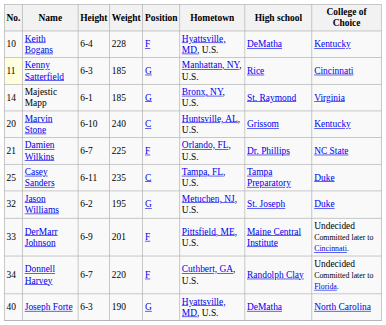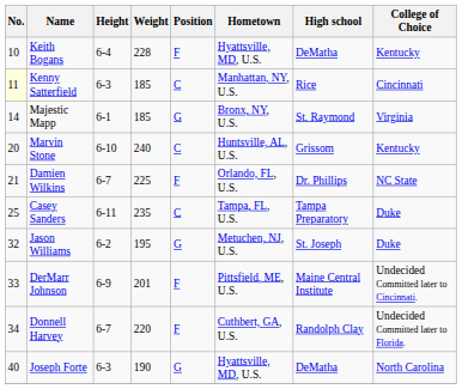Kenny Satterfield | Position: G -> C
